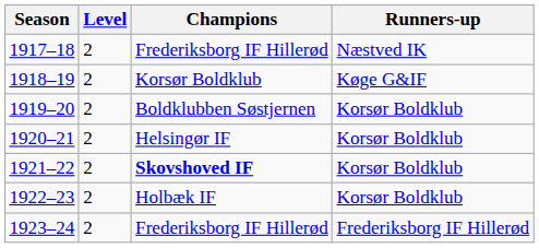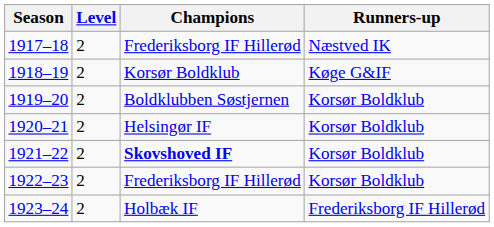1922–23 | Champions: Holbæk IF -> Frederiksborg IF Hillerød
1923–24 | Champions: Frederiksborg IF Hillerød -> Holbæk IF
